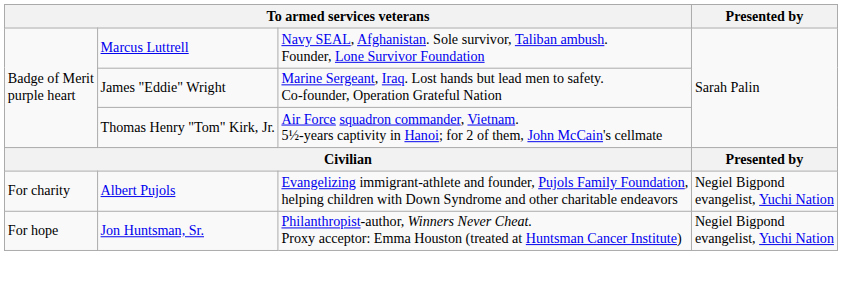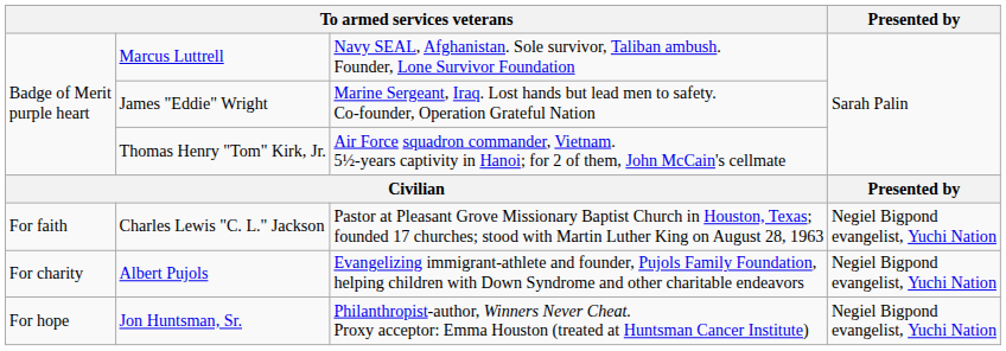+ row: For faith | Charles Lewis "C. L." Jackson | Pastor at Pleasant Grove Missionary Baptist Church in Houston, Texas; founded 17 churches; stood with Martin Luther King on August 28, 1963 | Negiel Bigpond evangelist, Yuchi Nation
